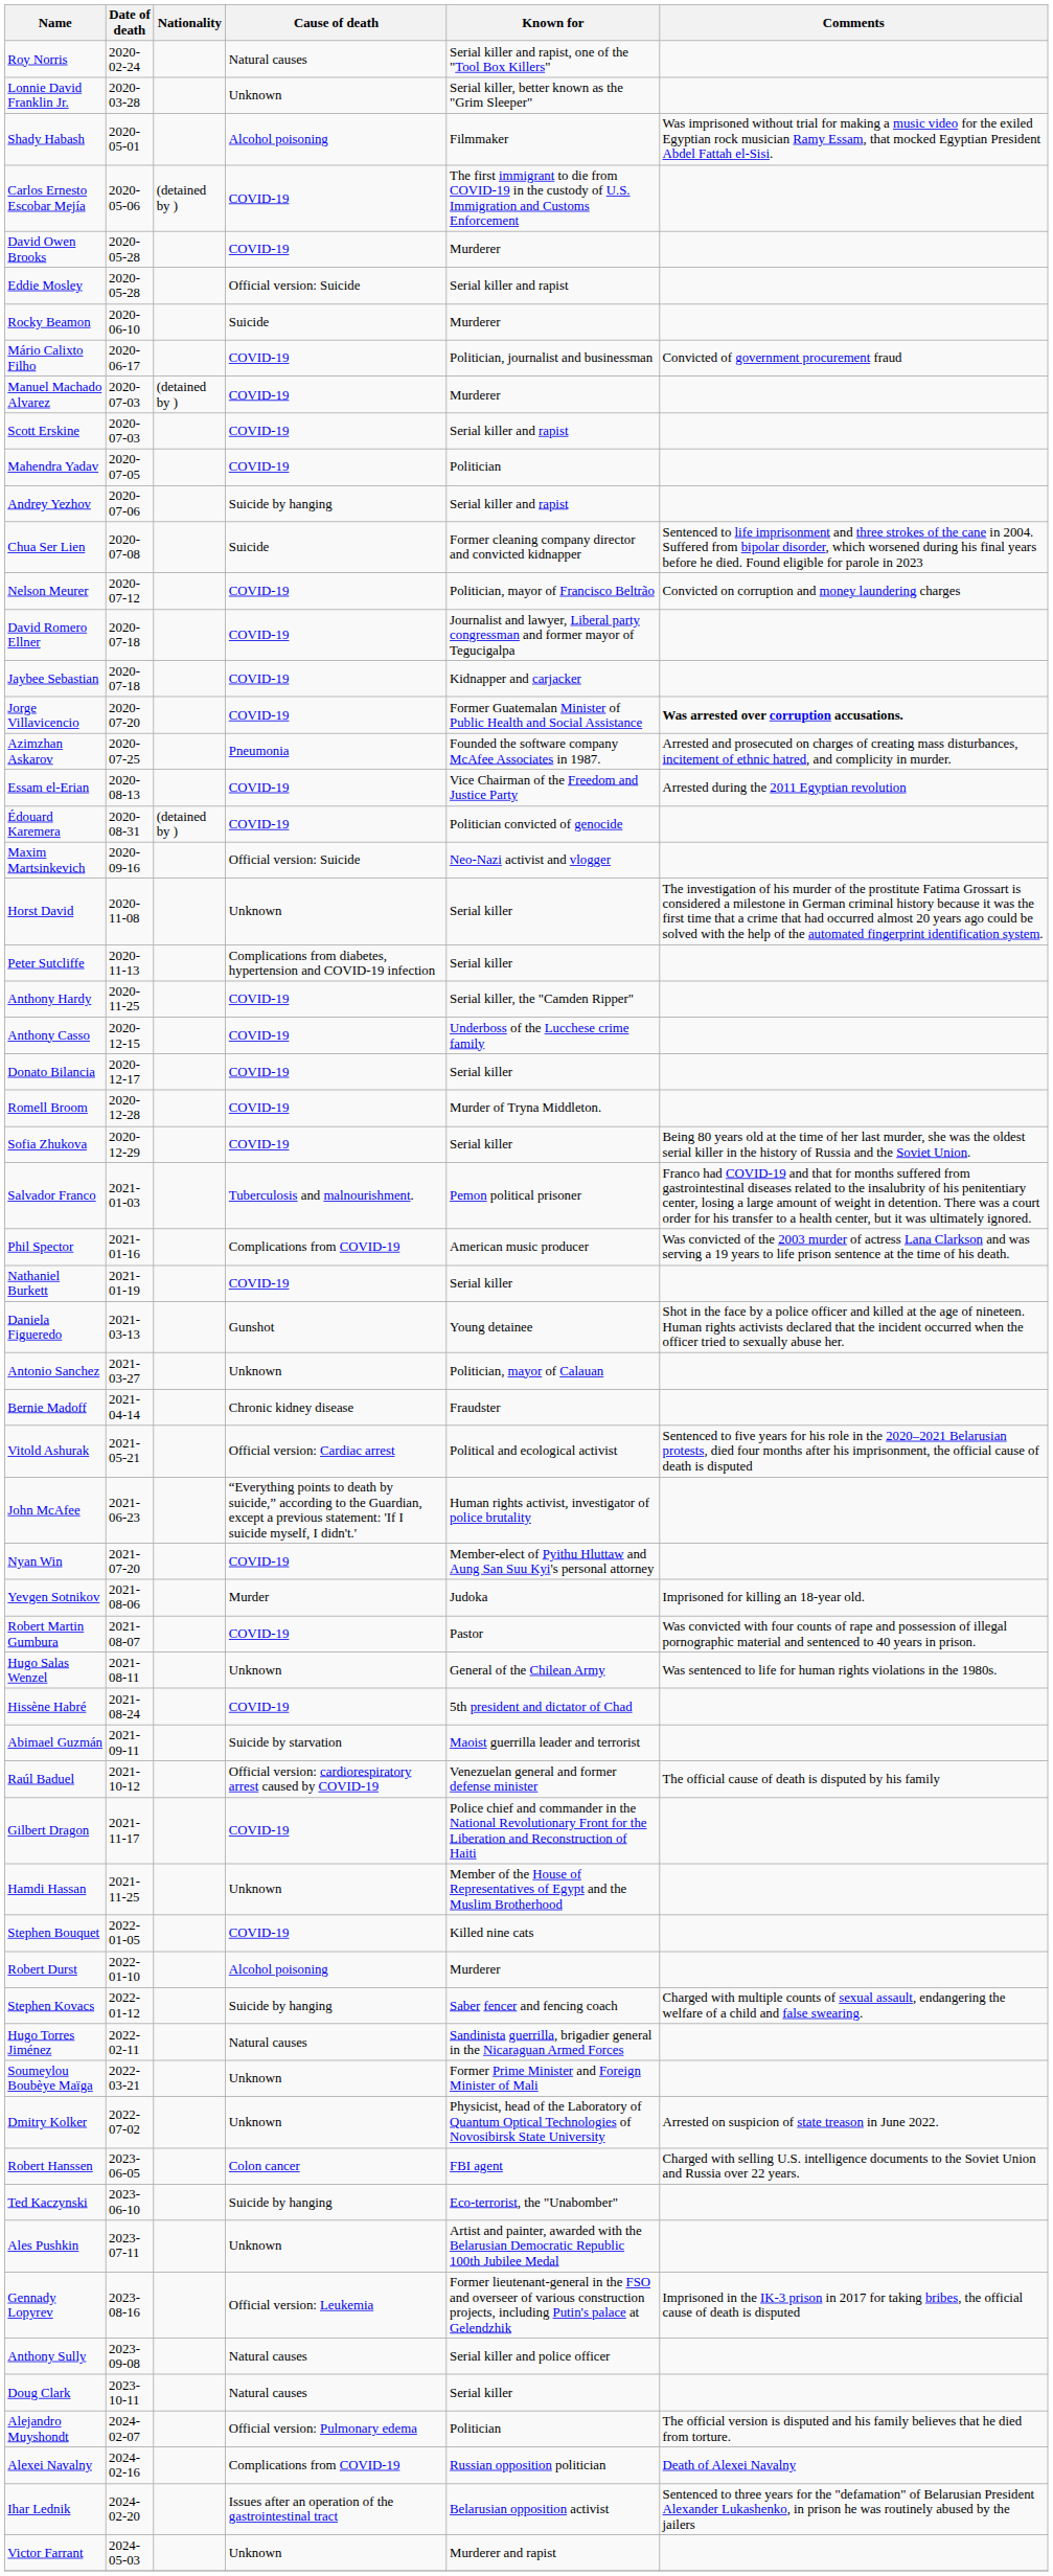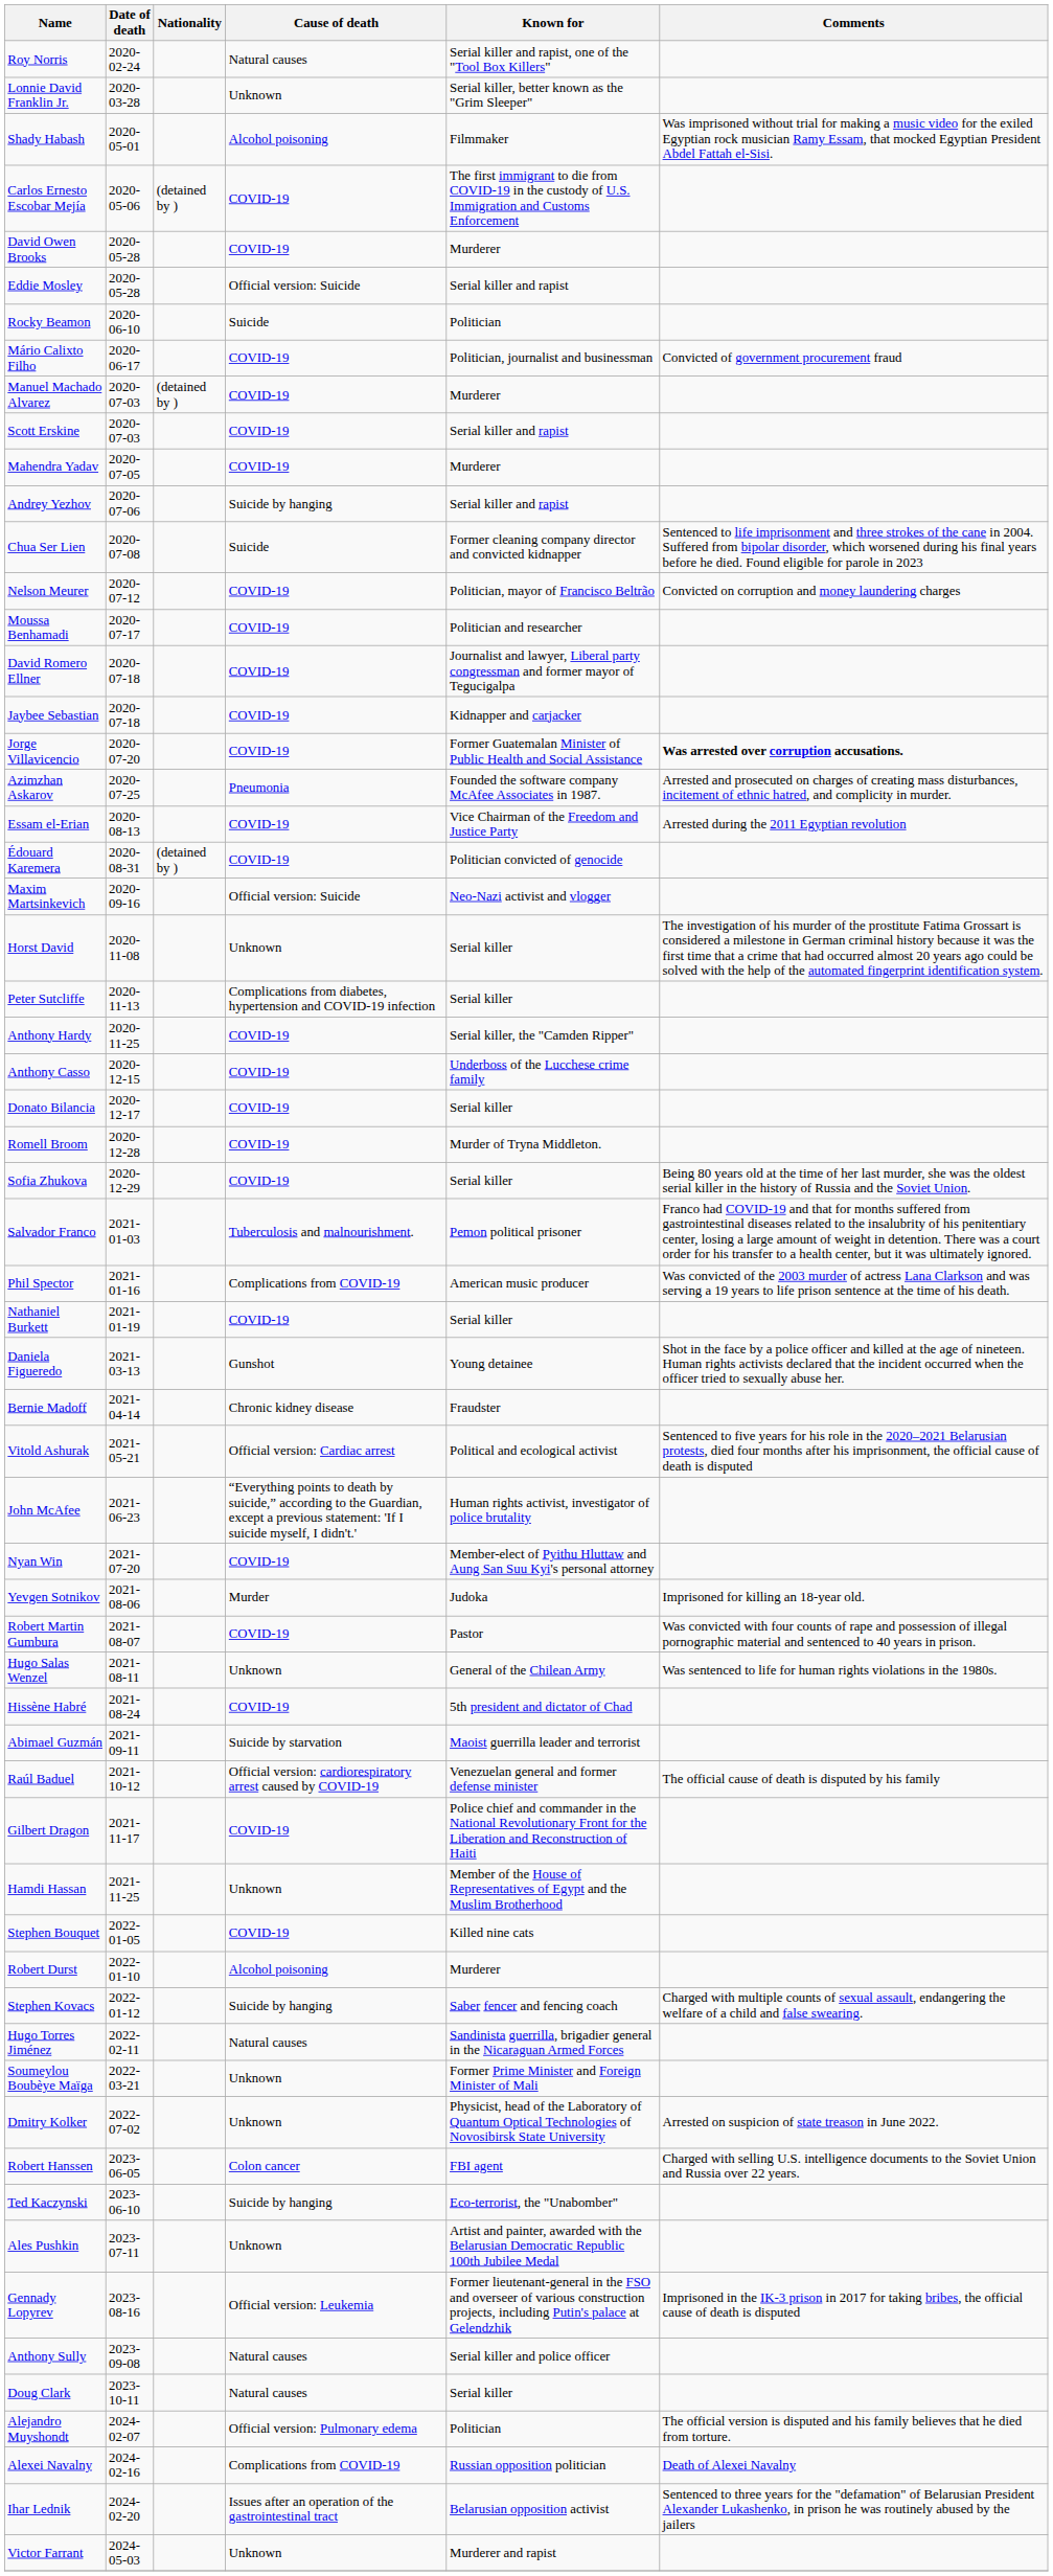Rocky Beamon | Known for: Murderer -> Politician
Mahendra Yadav | Known for: Politician -> Murderer
+ row: Moussa Benhamadi | 2020-07-17 | COVID-19 | Politician and researcher
- row: Antonio Sanchez | 2021-03-27 | Unknown | Politician, mayor of Calauan
